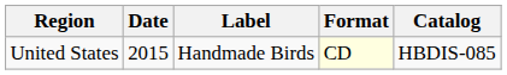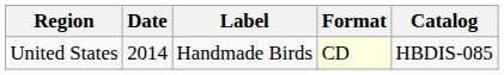United States | Date: 2015 -> 2014
